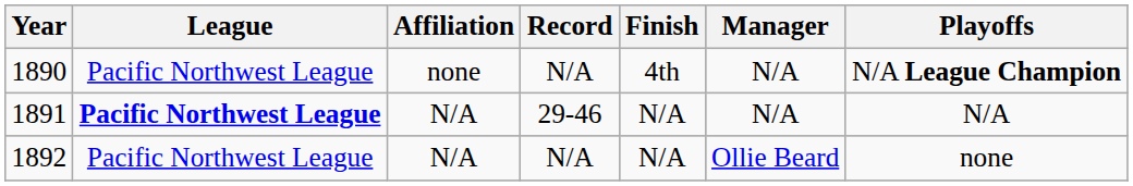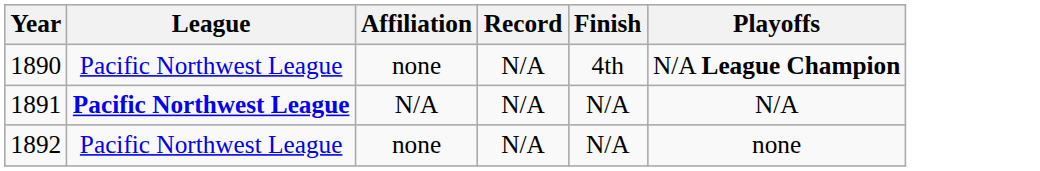- column: Manager | N/A | N/A | Ollie Beard
1891 | Record: 29-46 -> N/A
1892 | Affiliation: N/A -> none
